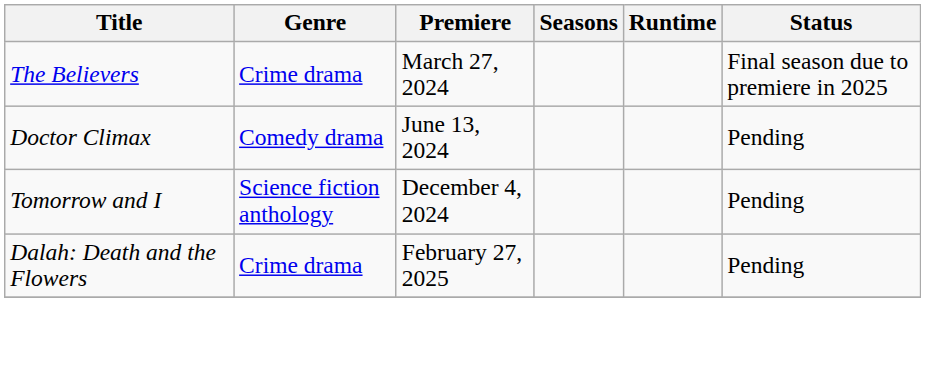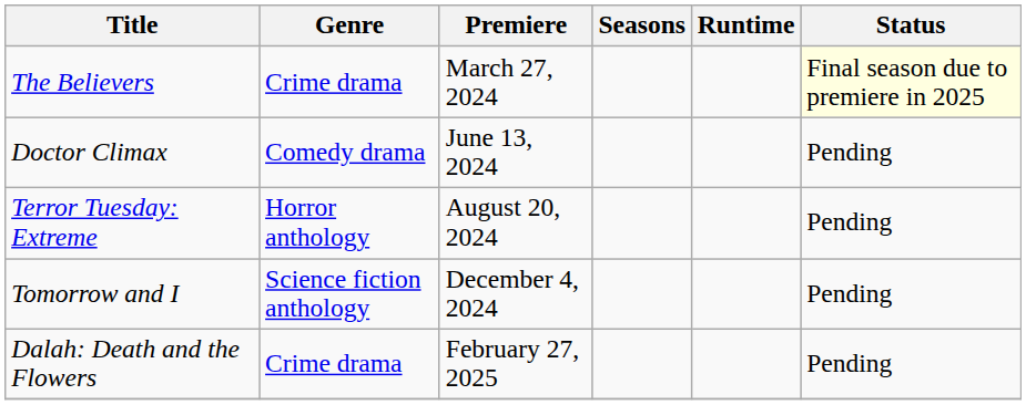The Believers | Status: no background -> lightyellow background
+ row: Terror Tuesday: Extreme | Horror anthology | August 20, 2024 | Pending
